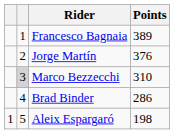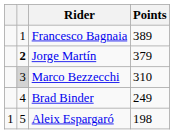Jorge Martín | column 2: normal -> bold
Jorge Martín | Points: 376 -> 379
Brad Binder | Points: 286 -> 249
